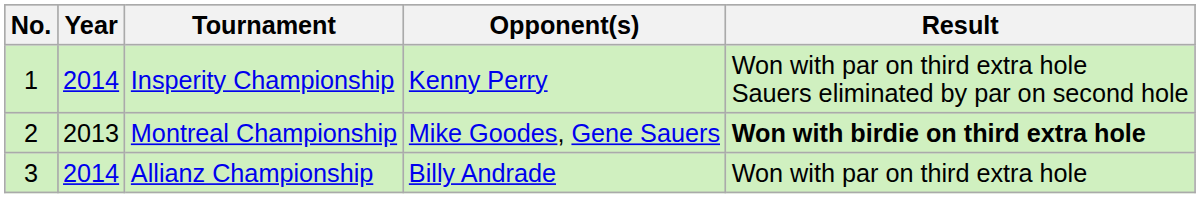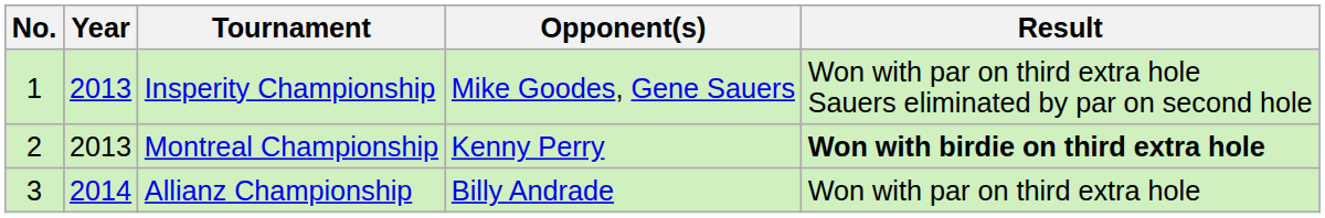Insperity Championship | Year: 2014 -> 2013
Insperity Championship | Opponent(s): Kenny Perry -> Mike Goodes, Gene Sauers
Montreal Championship | Opponent(s): Mike Goodes, Gene Sauers -> Kenny Perry
